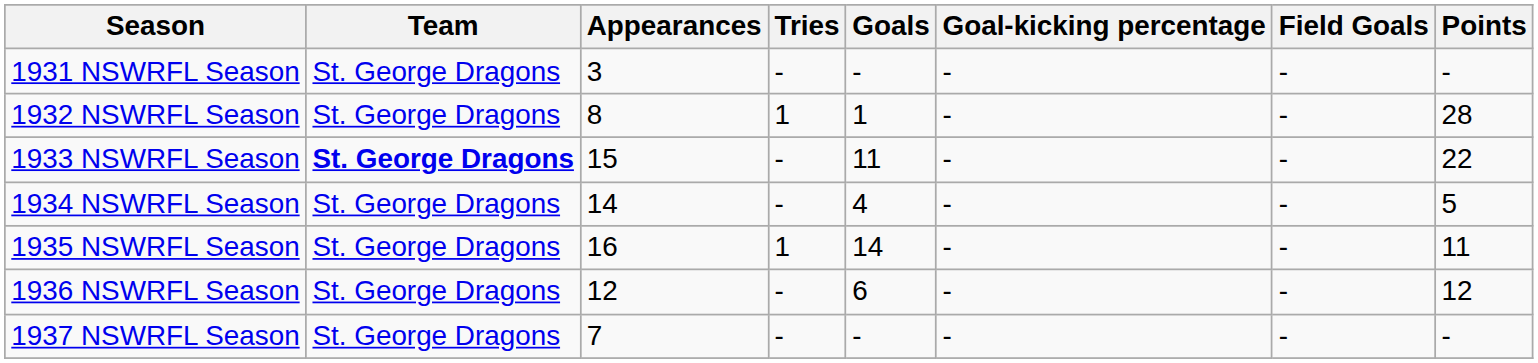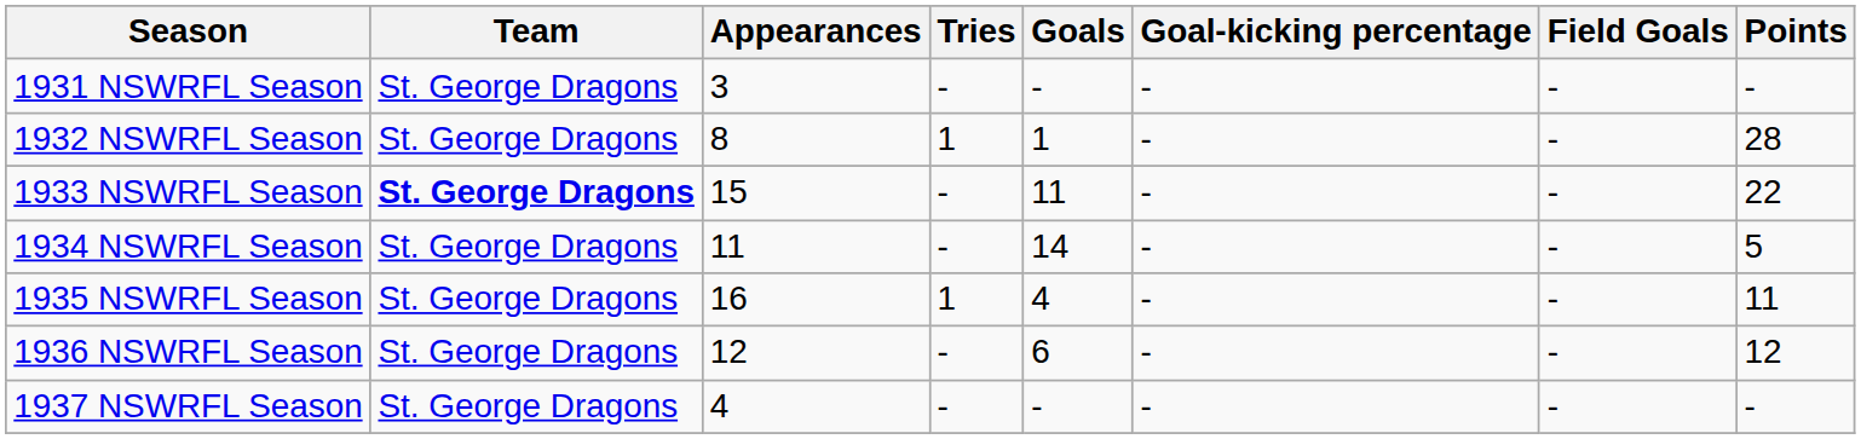1934 NSWRFL Season | Appearances: 14 -> 11
1934 NSWRFL Season | Goals: 4 -> 14
1935 NSWRFL Season | Goals: 14 -> 4
1937 NSWRFL Season | Appearances: 7 -> 4
